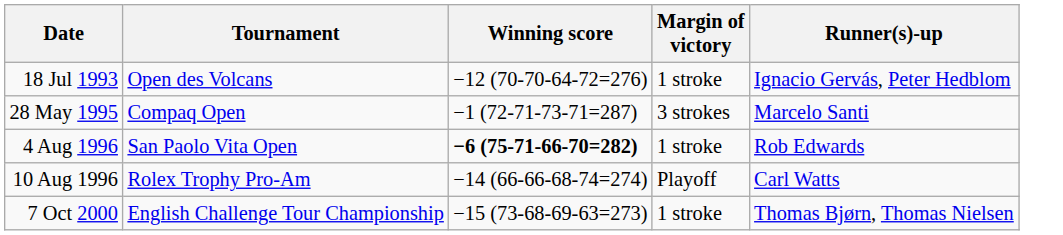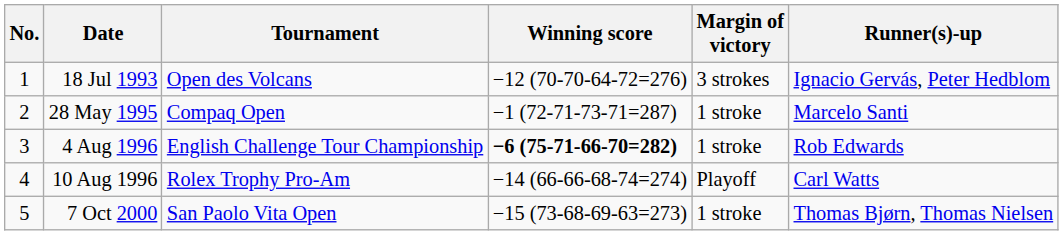+ column: No. | 1 | 2 | 3 | 4 | 5
18 Jul 1993 | Margin of victory: 1 stroke -> 3 strokes
28 May 1995 | Margin of victory: 3 strokes -> 1 stroke
4 Aug 1996 | Tournament: San Paolo Vita Open -> English Challenge Tour Championship
7 Oct 2000 | Tournament: English Challenge Tour Championship -> San Paolo Vita Open
